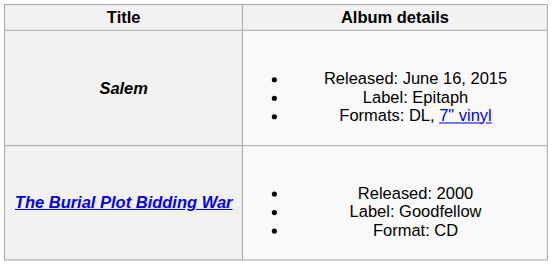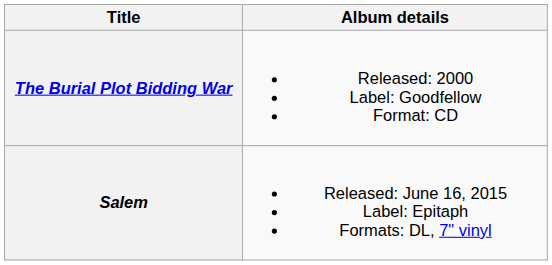rows swapped: The Burial Plot Bidding War <-> Salem
